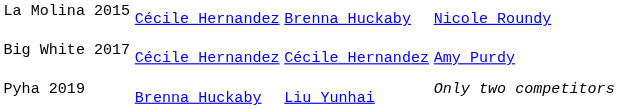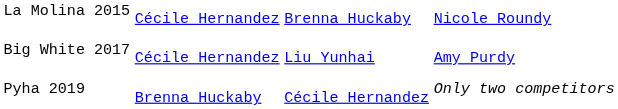Big White 2017 | column 3: Cécile Hernandez -> Liu Yunhai
Pyha 2019 | column 3: Liu Yunhai -> Cécile Hernandez
